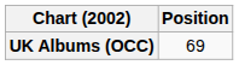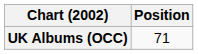UK Albums (OCC) | Position: 69 -> 71
